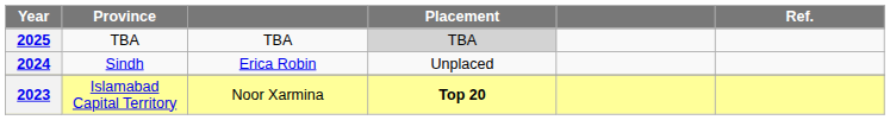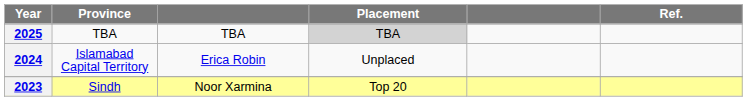2024 | Province: Sindh -> Islamabad Capital Territory
2023 | Province: Islamabad Capital Territory -> Sindh
2023 | Placement: bold -> normal
